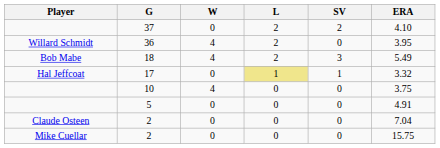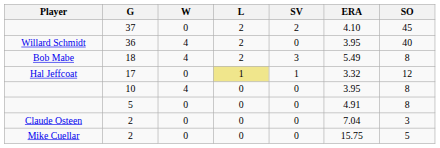+ column: SO | 45 | 40 | 8 | 12 | 8 | 8 | 3 | 5
10 | ERA: 3.75 -> 3.95
